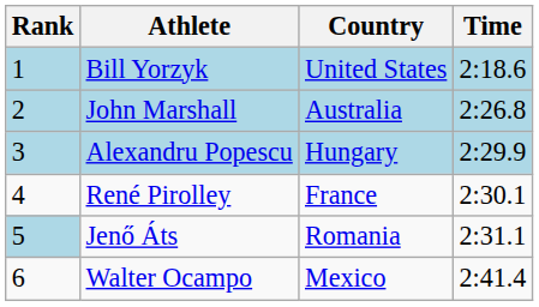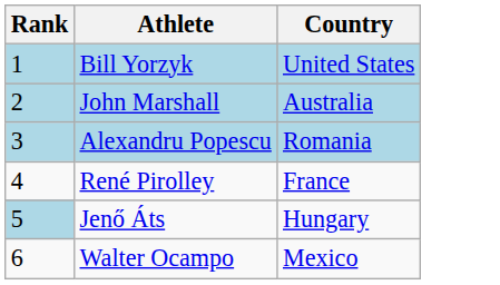- column: Time | 2:18.6 | 2:26.8 | 2:29.9 | 2:30.1 | 2:31.1 | 2:41.4
Alexandru Popescu | Country: Hungary -> Romania
Jenő Áts | Country: Romania -> Hungary
